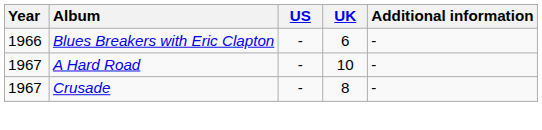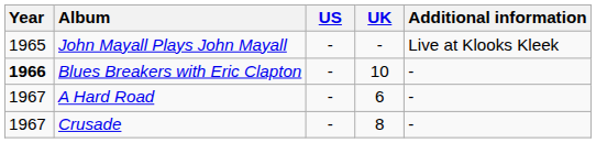+ row: 1965 | John Mayall Plays John Mayall | - | - | Live at Klooks Kleek
Blues Breakers with Eric Clapton | Year: normal -> bold
Blues Breakers with Eric Clapton | UK: 6 -> 10
A Hard Road | UK: 10 -> 6
